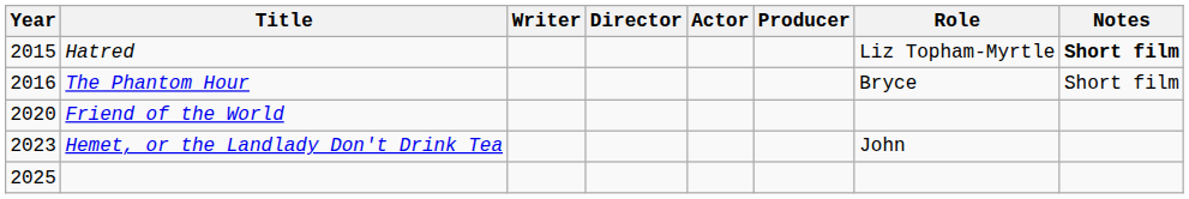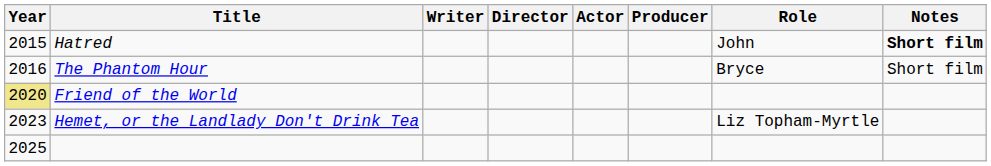Hatred | Role: Liz Topham-Myrtle -> John
Friend of the World | Year: no background -> khaki background
Hemet, or the Landlady Don't Drink Tea | Role: John -> Liz Topham-Myrtle
